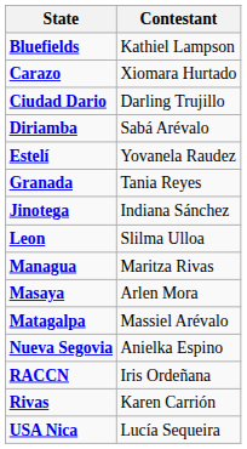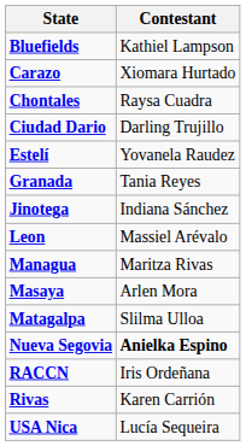+ row: Chontales | Raysa Cuadra
- row: Diriamba | Sabá Arévalo
Leon | Contestant: Slilma Ulloa -> Massiel Arévalo
Matagalpa | Contestant: Massiel Arévalo -> Slilma Ulloa
Nueva Segovia | Contestant: normal -> bold
